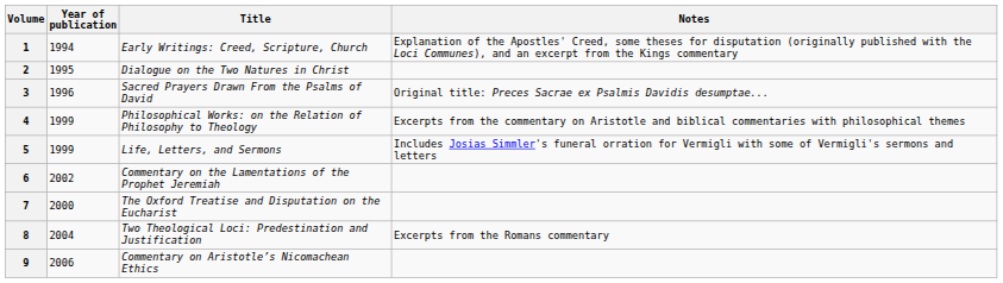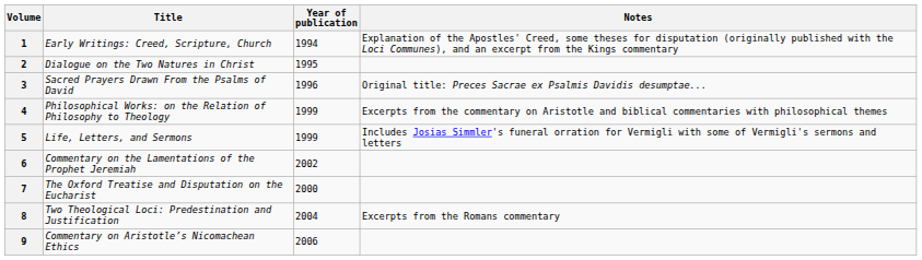columns swapped: Title <-> Year of publication
